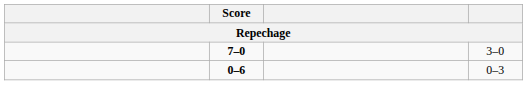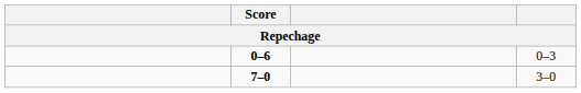rows swapped: 0–6 <-> 7–0
